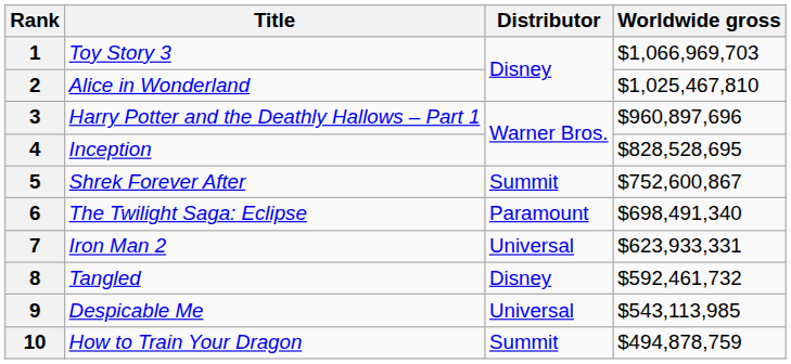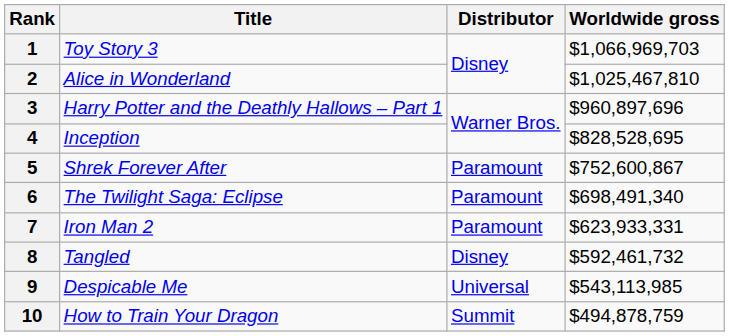5 | Distributor: Summit -> Paramount
7 | Distributor: Universal -> Paramount
